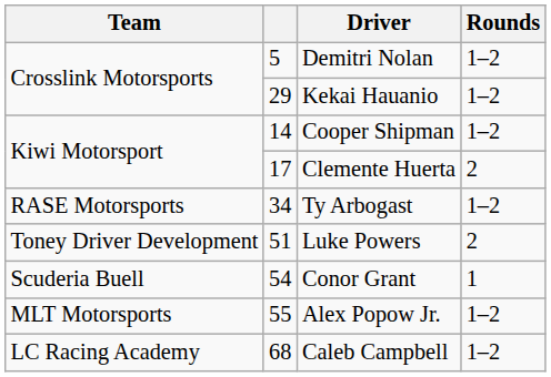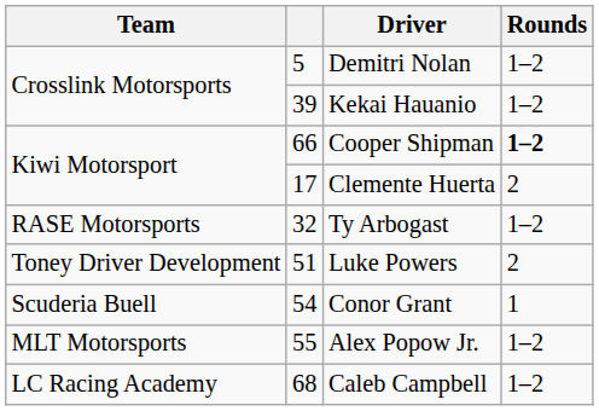Kekai Hauanio | column 2: 29 -> 39
Cooper Shipman | column 2: 14 -> 66
Cooper Shipman | Rounds: normal -> bold
Ty Arbogast | column 2: 34 -> 32
